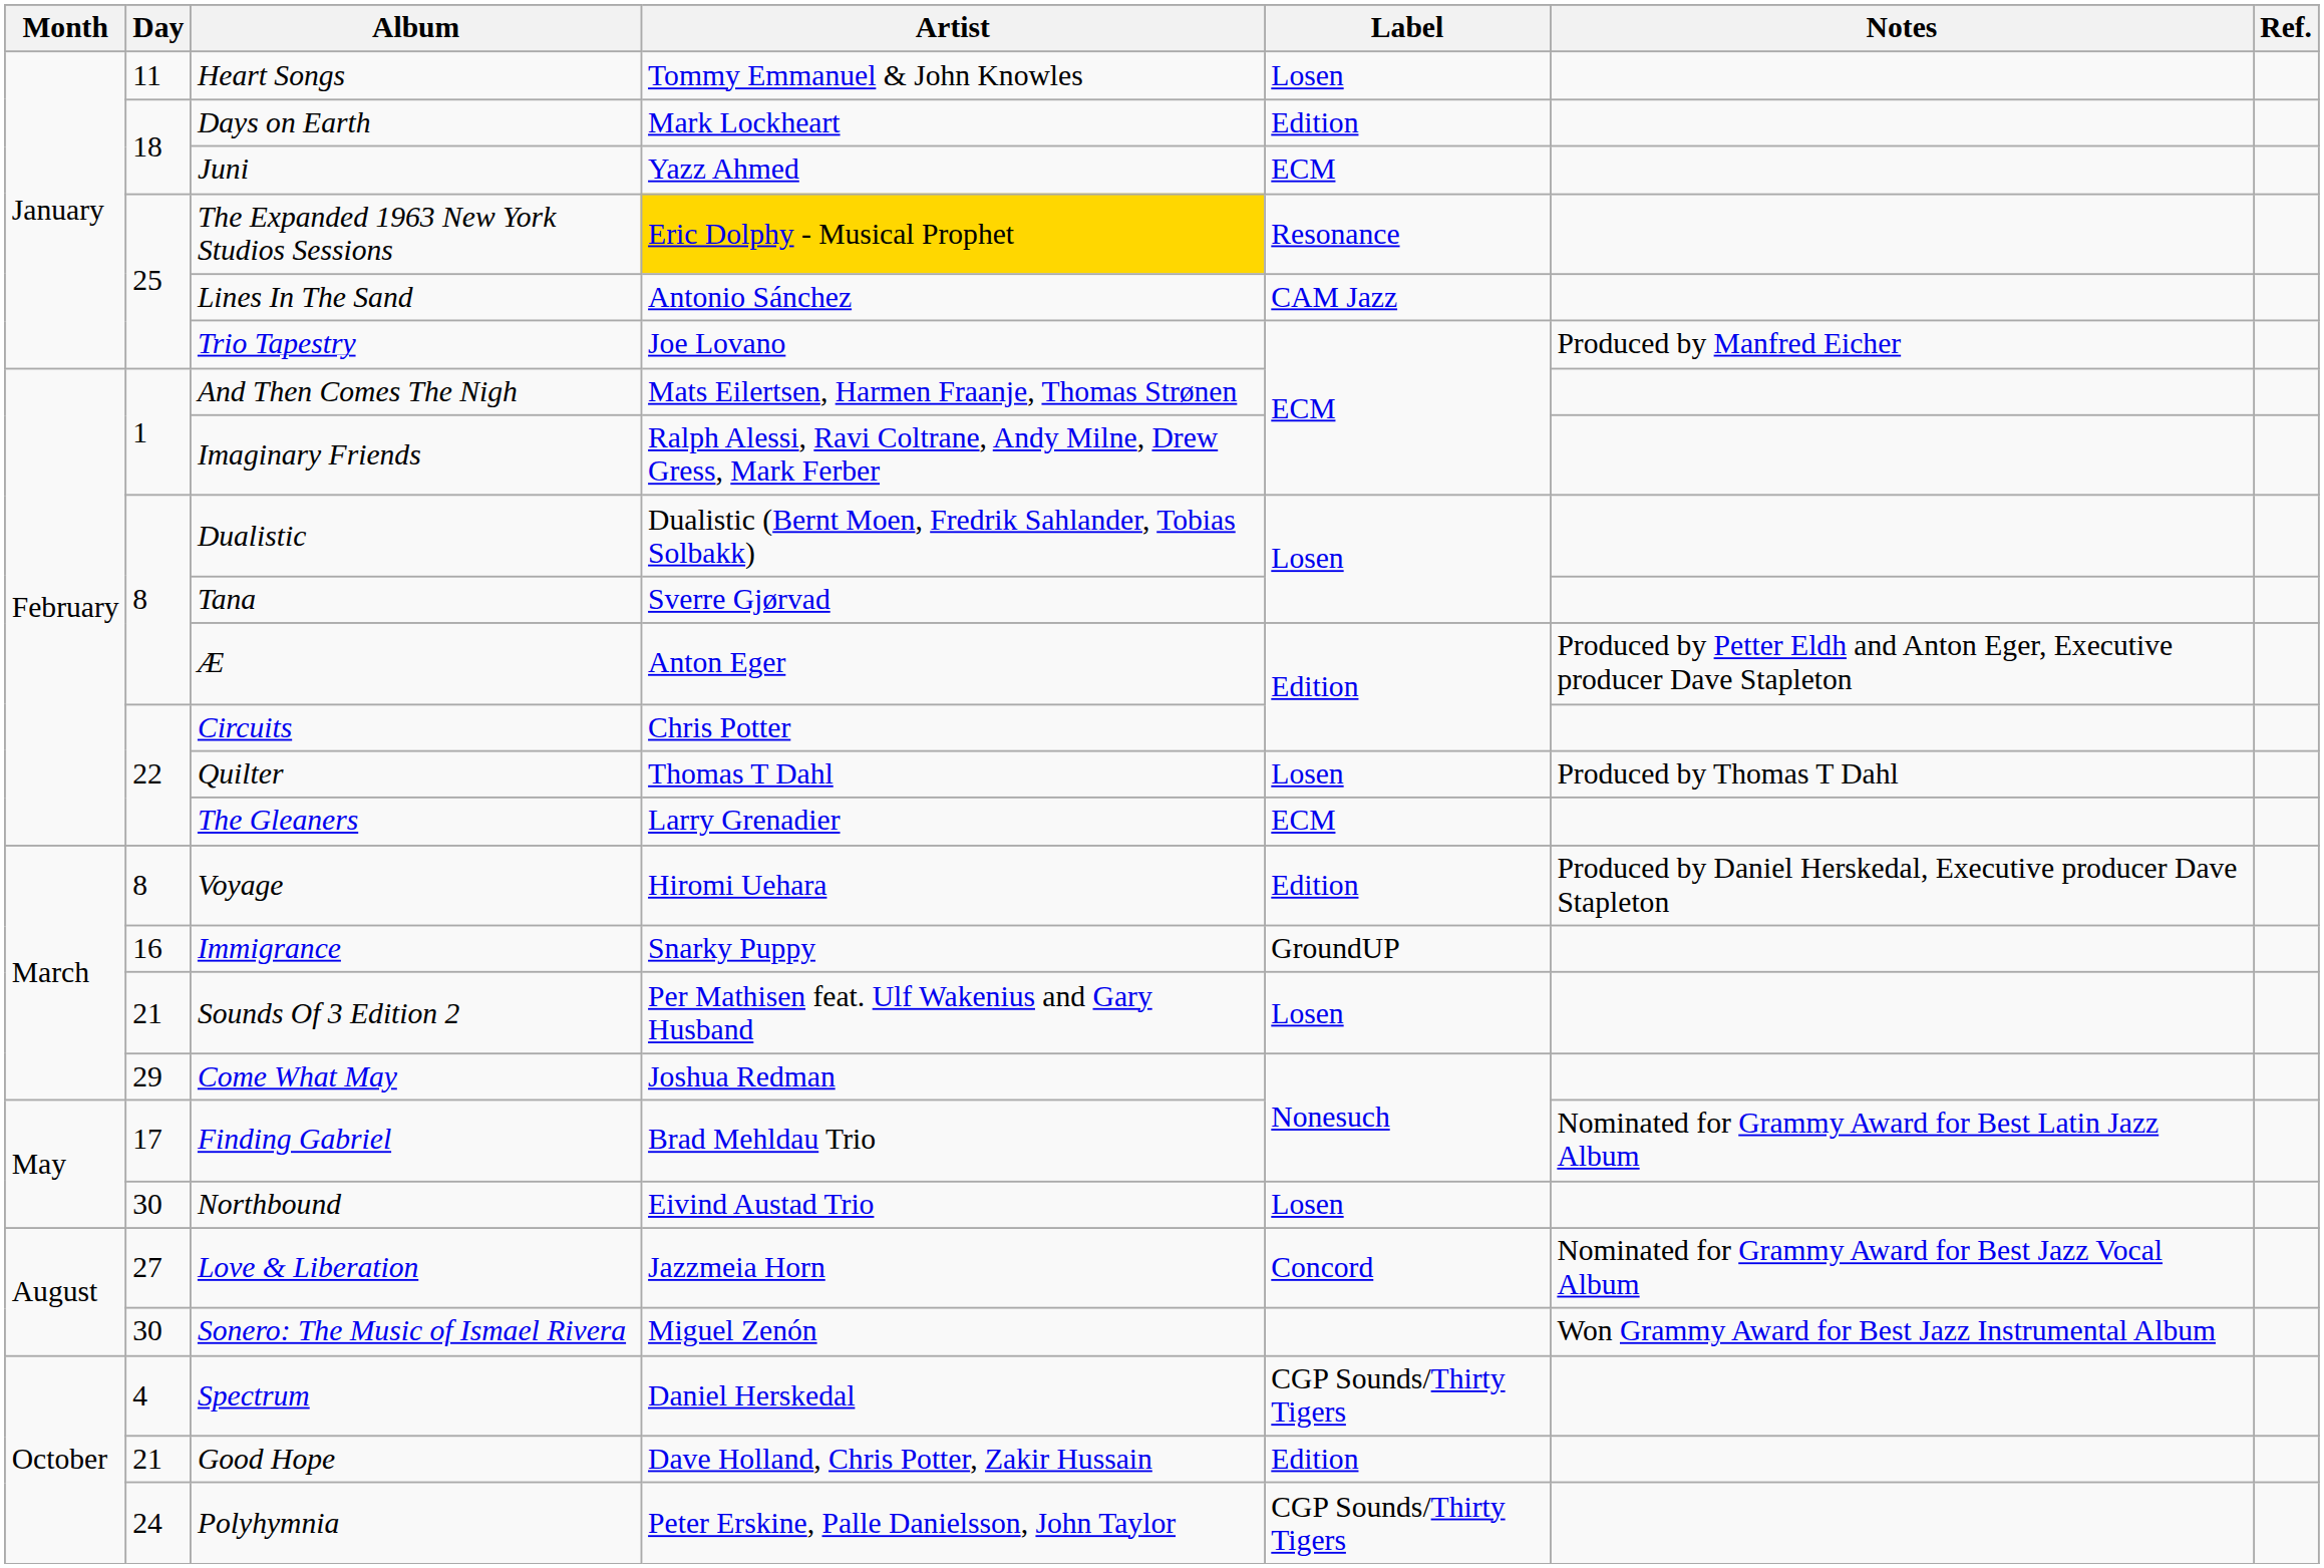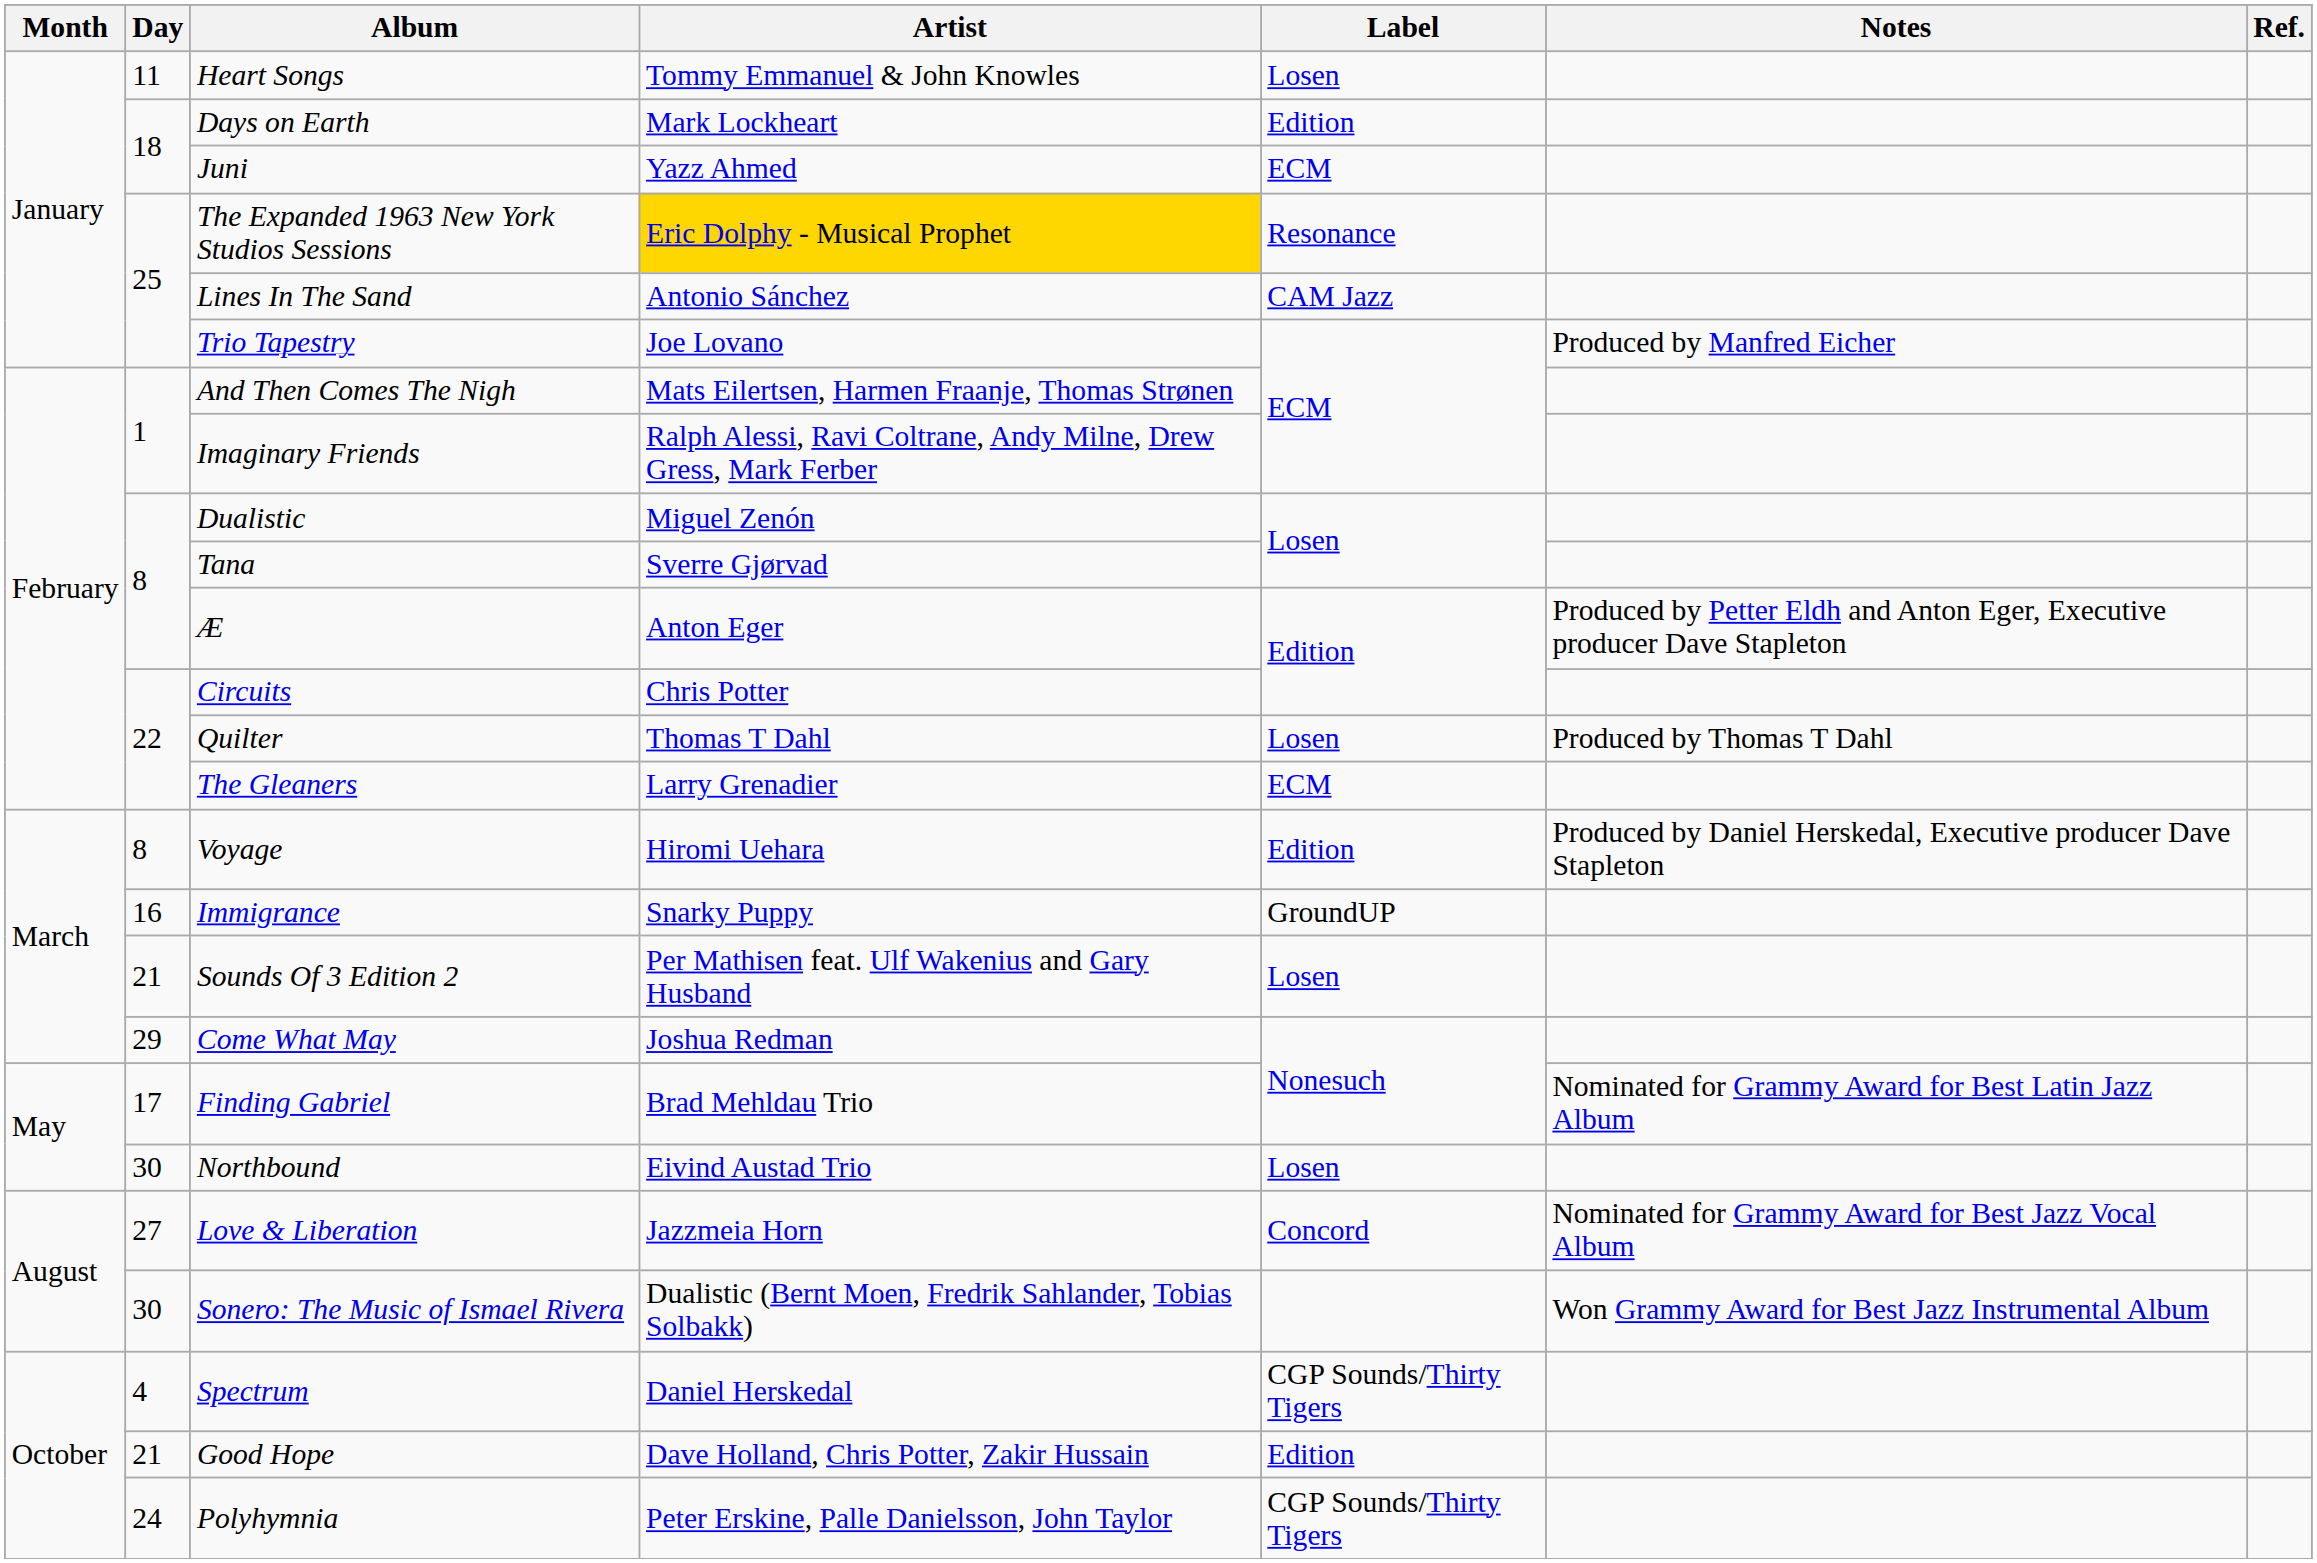Dualistic | Artist: Dualistic (Bernt Moen, Fredrik Sahlander, Tobias Solbakk) -> Miguel Zenón
Sonero: The Music of Ismael Rivera | Artist: Miguel Zenón -> Dualistic (Bernt Moen, Fredrik Sahlander, Tobias Solbakk)
